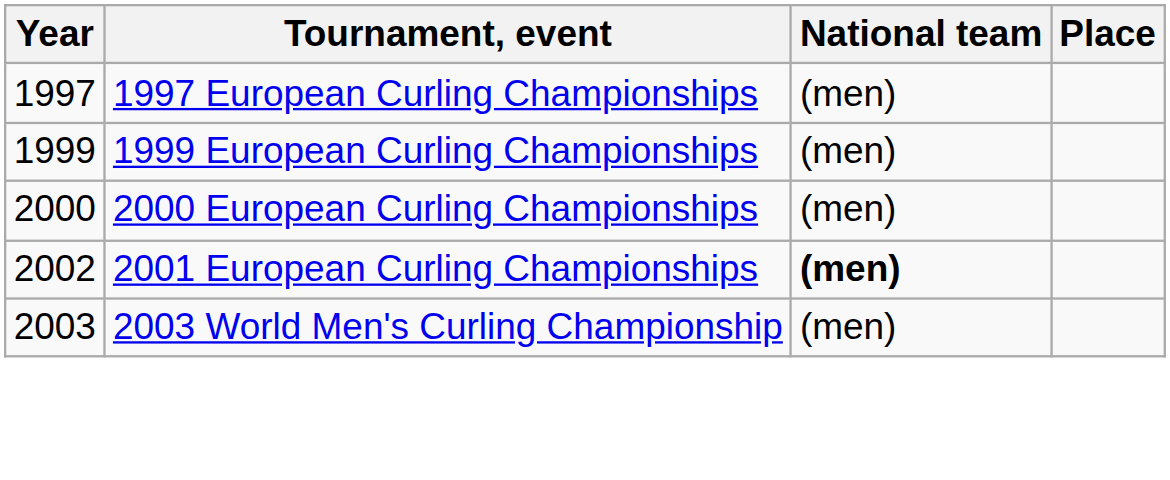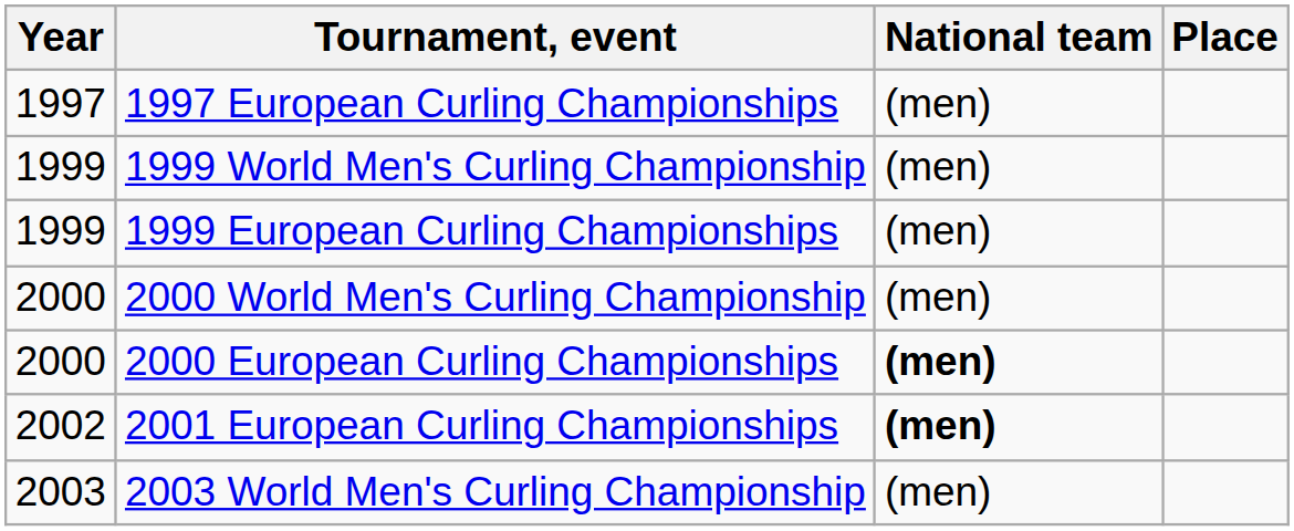+ row: 1999 | 1999 World Men's Curling Championship | (men)
+ row: 2000 | 2000 World Men's Curling Championship | (men)
2000 European Curling Championships | National team: normal -> bold
